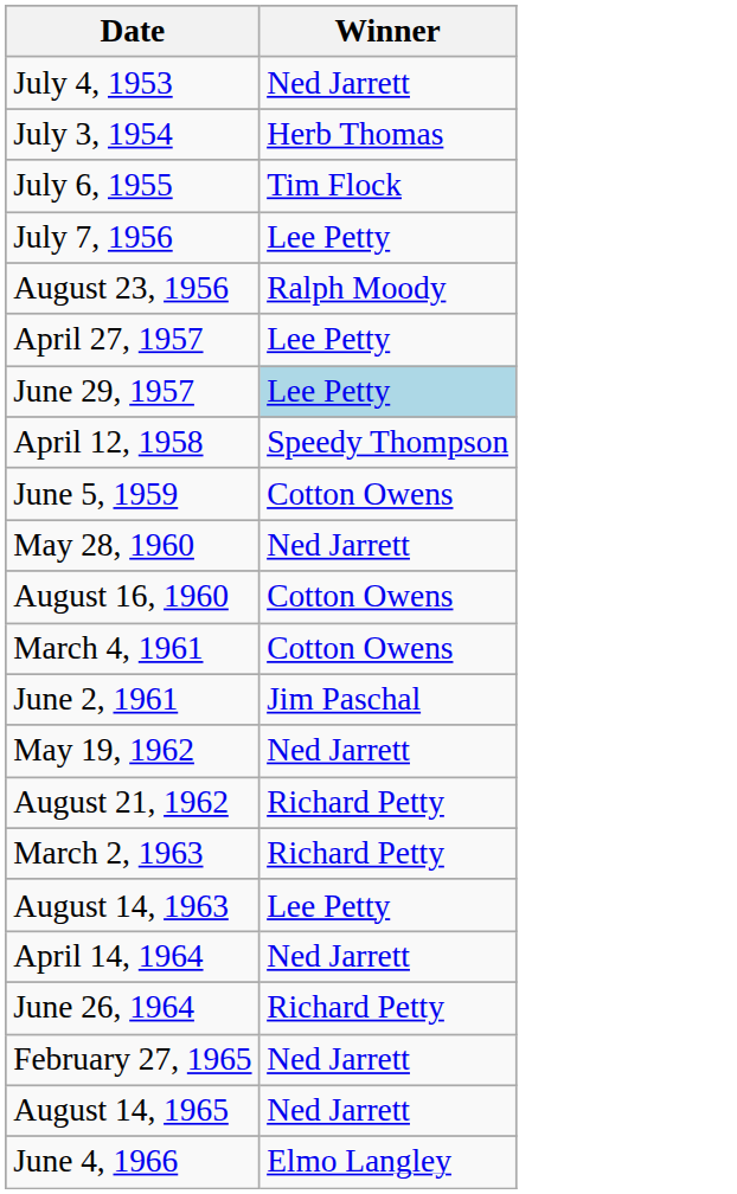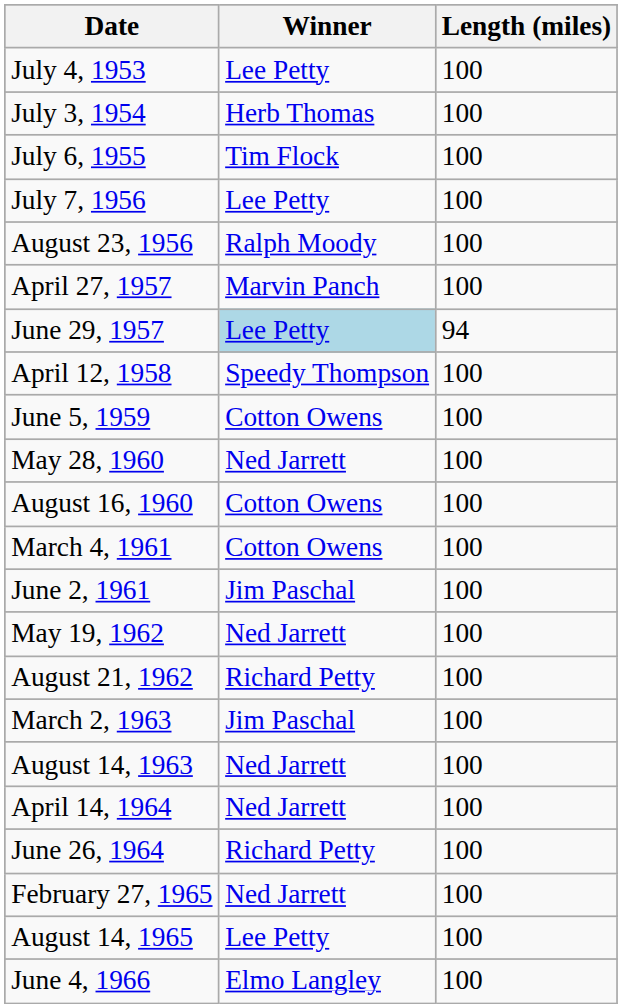+ column: Length (miles) | 100 | 100 | 100 | 100 | 100 | 100 | 94 | 100 | 100 | 100 | 100 | 100 | 100 | 100 | 100 | 100 | 100 | 100 | 100 | 100 | 100 | 100
July 4, 1953 | Winner: Ned Jarrett -> Lee Petty
April 27, 1957 | Winner: Lee Petty -> Marvin Panch
March 2, 1963 | Winner: Richard Petty -> Jim Paschal
August 14, 1963 | Winner: Lee Petty -> Ned Jarrett
August 14, 1965 | Winner: Ned Jarrett -> Lee Petty
